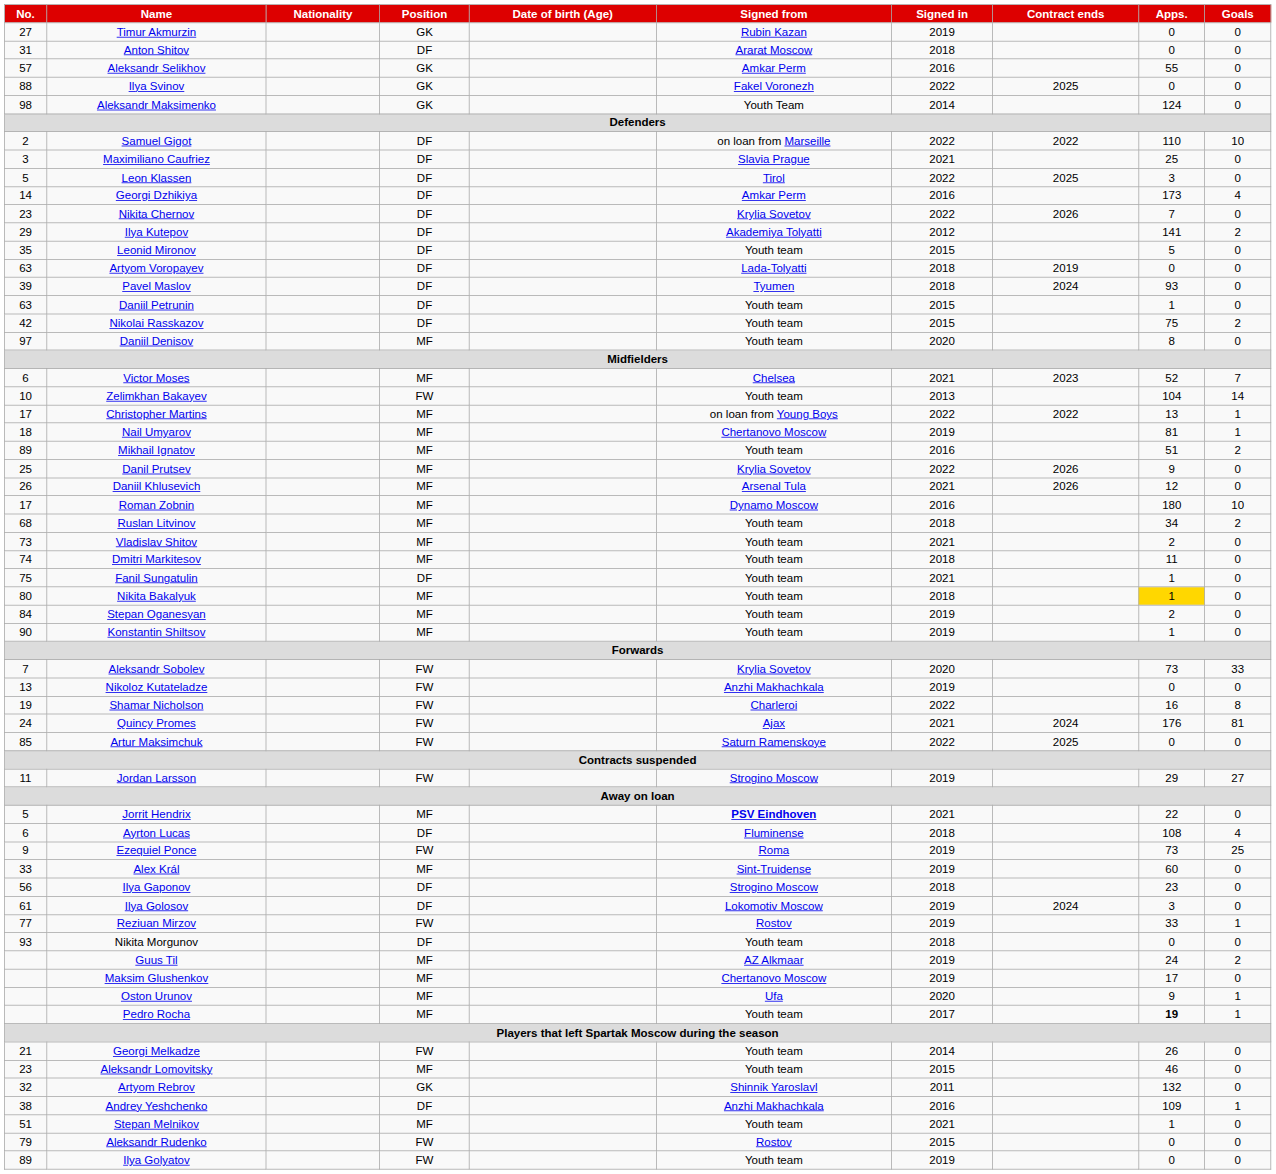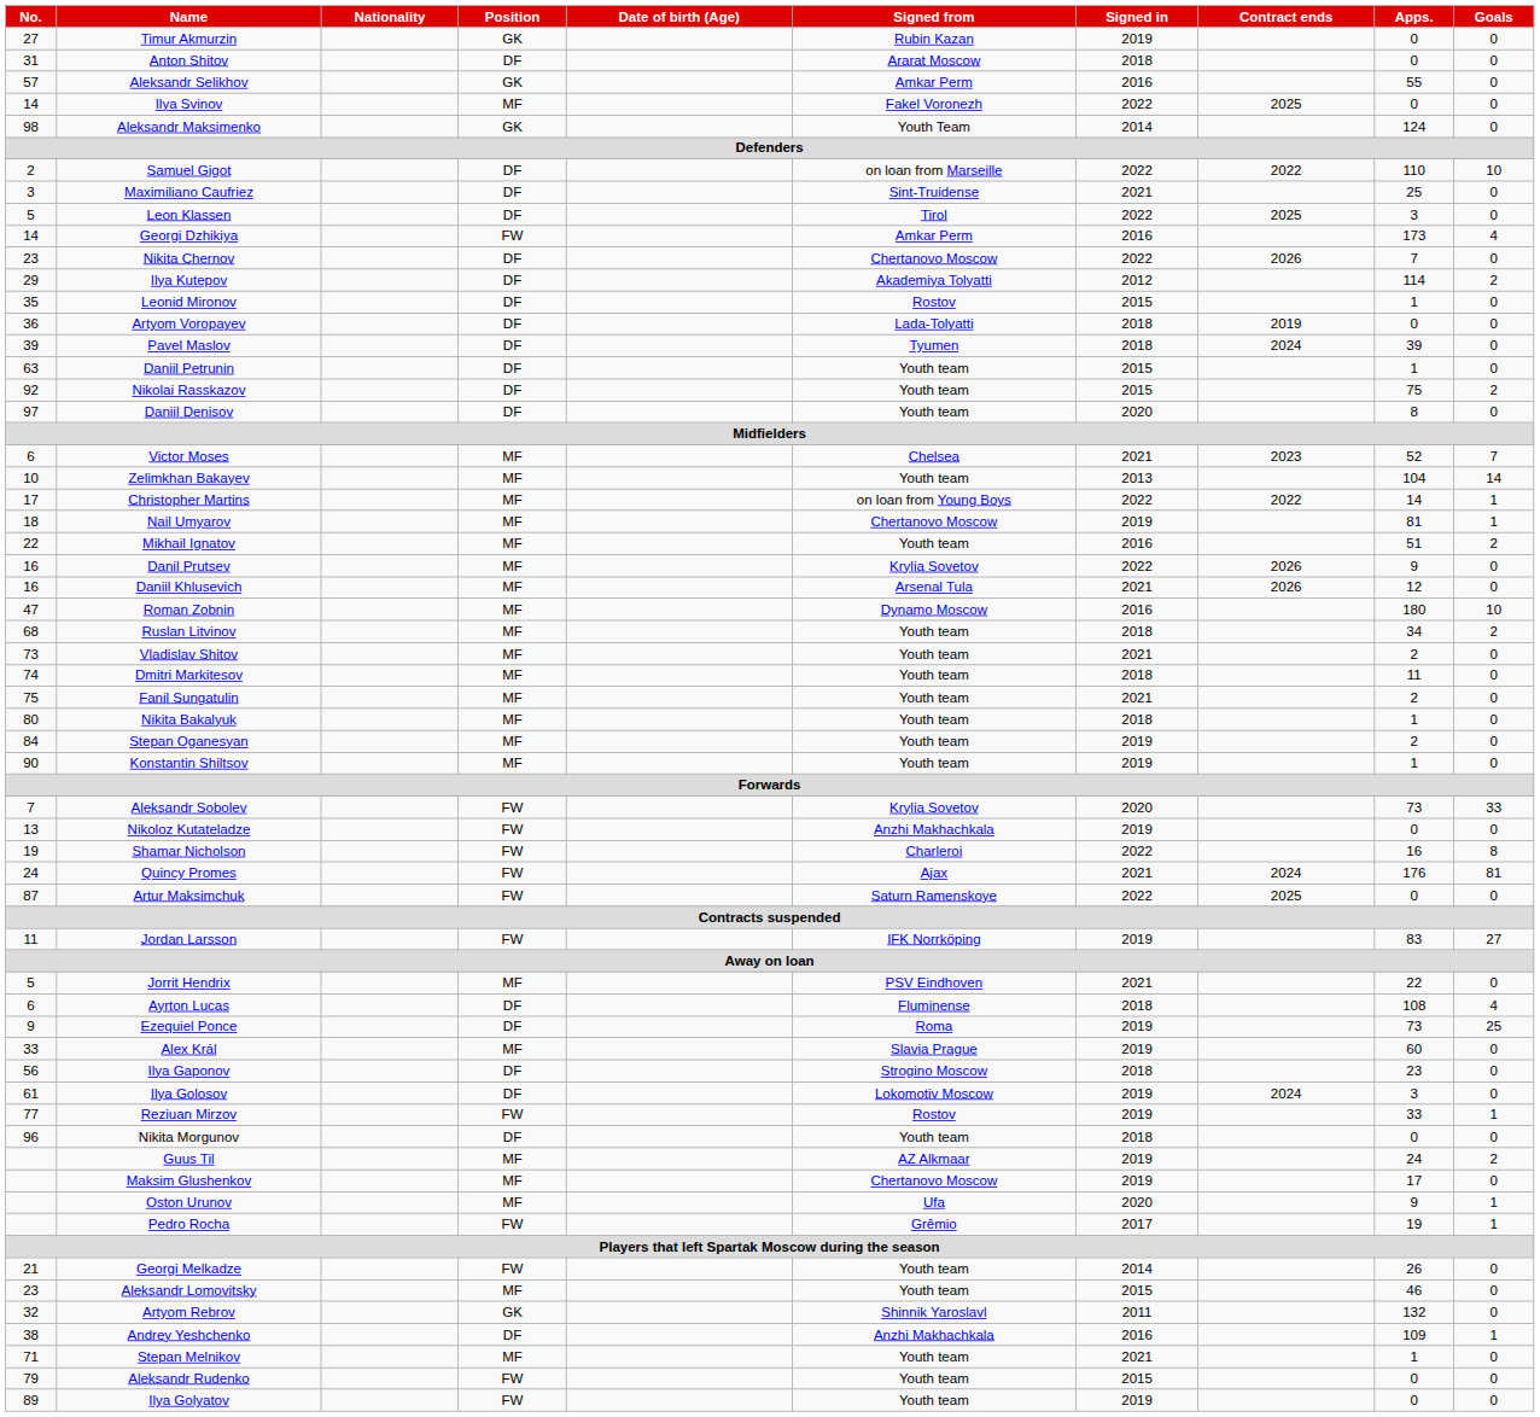Ilya Svinov | No.: 88 -> 14
Ilya Svinov | Position: GK -> MF
Maximiliano Caufriez | Signed from: Slavia Prague -> Sint-Truidense
Georgi Dzhikiya | Position: DF -> FW
Nikita Chernov | Signed from: Krylia Sovetov -> Chertanovo Moscow
Ilya Kutepov | Apps.: 141 -> 114
Leonid Mironov | Signed from: Youth team -> Rostov
Leonid Mironov | Apps.: 5 -> 1
Artyom Voropayev | No.: 63 -> 36
Pavel Maslov | Apps.: 93 -> 39
Nikolai Rasskazov | No.: 42 -> 92
Daniil Denisov | Position: MF -> DF
Zelimkhan Bakayev | Position: FW -> MF
Christopher Martins | Apps.: 13 -> 14
Mikhail Ignatov | No.: 89 -> 22
Danil Prutsev | No.: 25 -> 16
Daniil Khlusevich | No.: 26 -> 16
Roman Zobnin | No.: 17 -> 47
Fanil Sungatulin | Position: DF -> MF
Fanil Sungatulin | Apps.: 1 -> 2
Nikita Bakalyuk | Apps.: gold background -> no background
Artur Maksimchuk | No.: 85 -> 87
Jordan Larsson | Signed from: Strogino Moscow -> IFK Norrköping
Jordan Larsson | Apps.: 29 -> 83
Jorrit Hendrix | Signed from: bold -> normal
Ezequiel Ponce | Position: FW -> DF
Alex Král | Signed from: Sint-Truidense -> Slavia Prague
Nikita Morgunov | No.: 93 -> 96
Pedro Rocha | Position: MF -> FW
Pedro Rocha | Signed from: Youth team -> Grêmio
Pedro Rocha | Apps.: bold -> normal
Stepan Melnikov | No.: 51 -> 71
Aleksandr Rudenko | Signed from: Rostov -> Youth team
